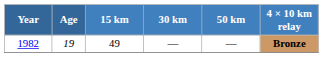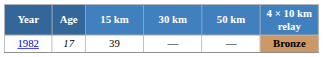1982 | Age: 19 -> 17
1982 | 15 km: 49 -> 39
